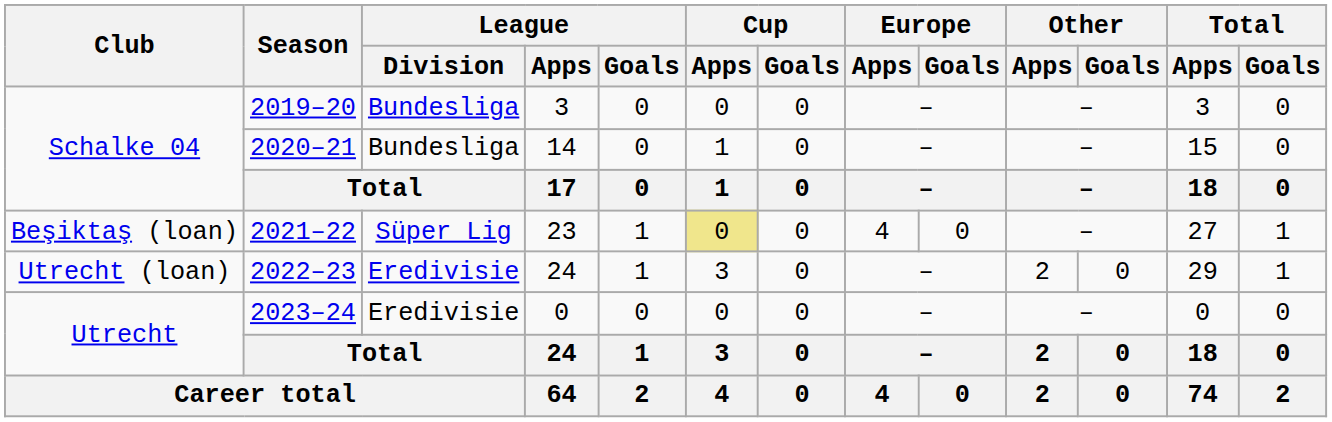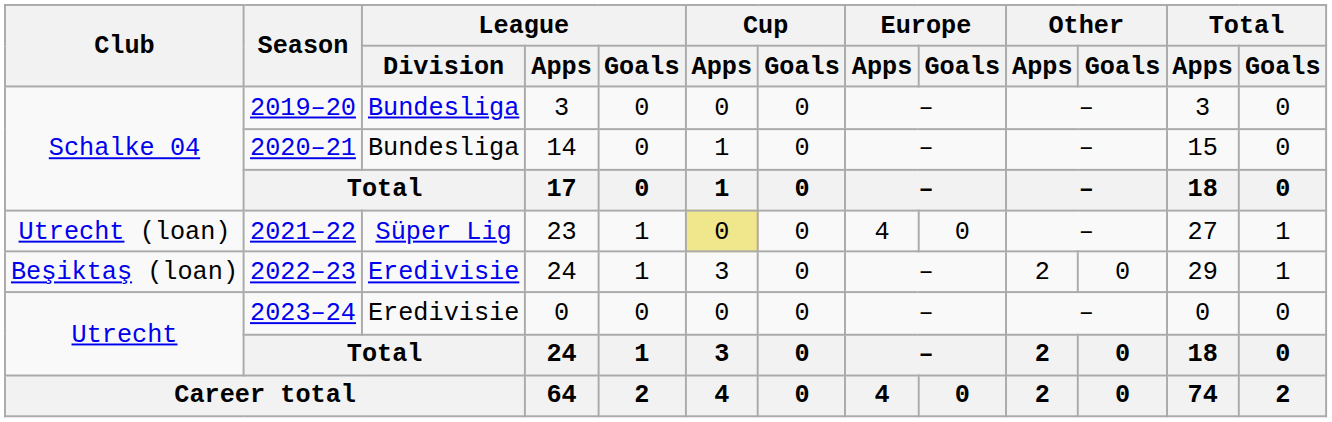2021–22 | Club: Beşiktaş (loan) -> Utrecht (loan)
2022–23 | Club: Utrecht (loan) -> Beşiktaş (loan)
